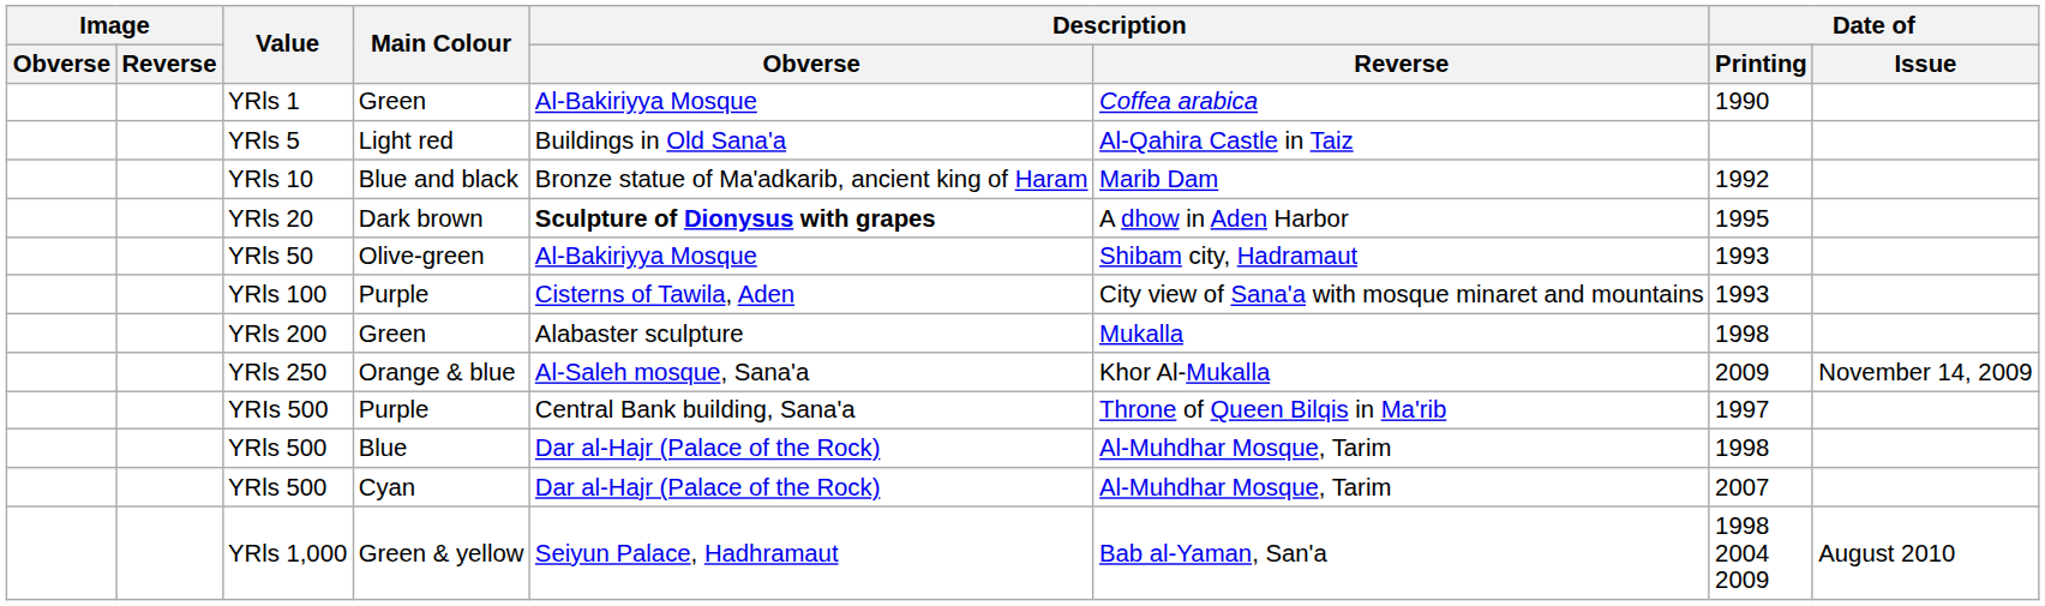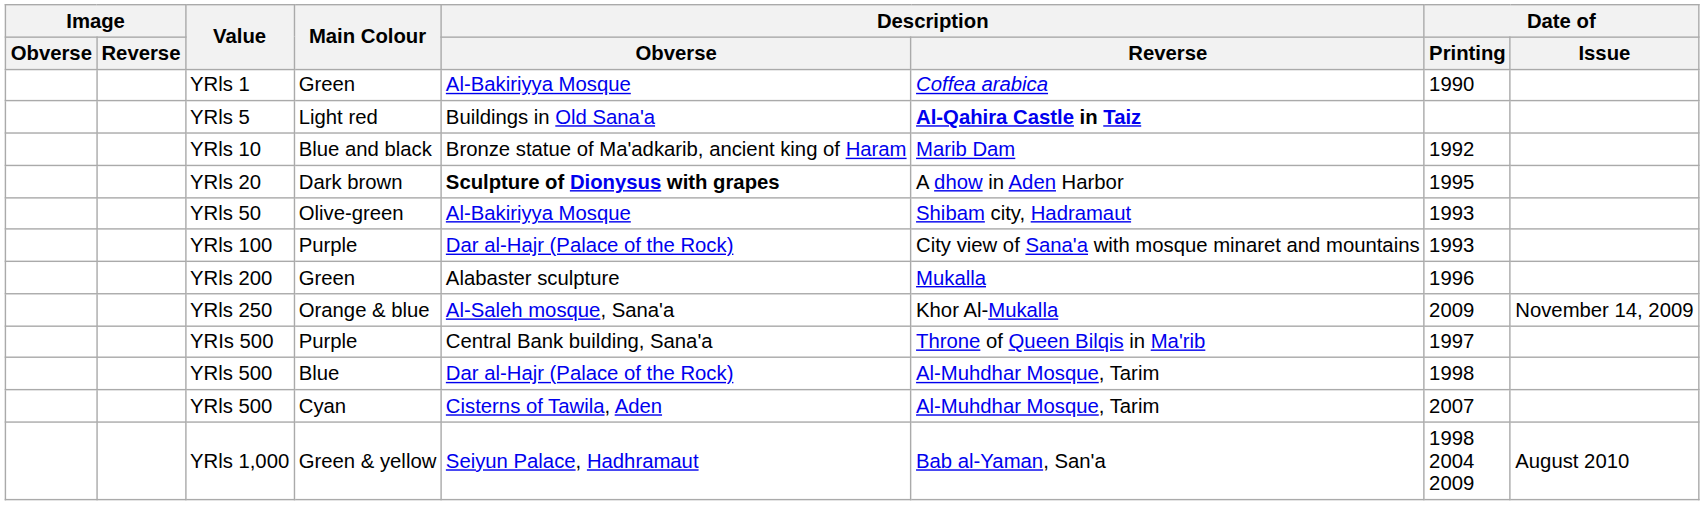YRls 5 | Description / Reverse: normal -> bold
YRls 100 | Description / Obverse: Cisterns of Tawila, Aden -> Dar al-Hajr (Palace of the Rock)
YRls 200 | Date of / Printing: 1998 -> 1996
YRls 500 / Cyan | Description / Obverse: Dar al-Hajr (Palace of the Rock) -> Cisterns of Tawila, Aden
